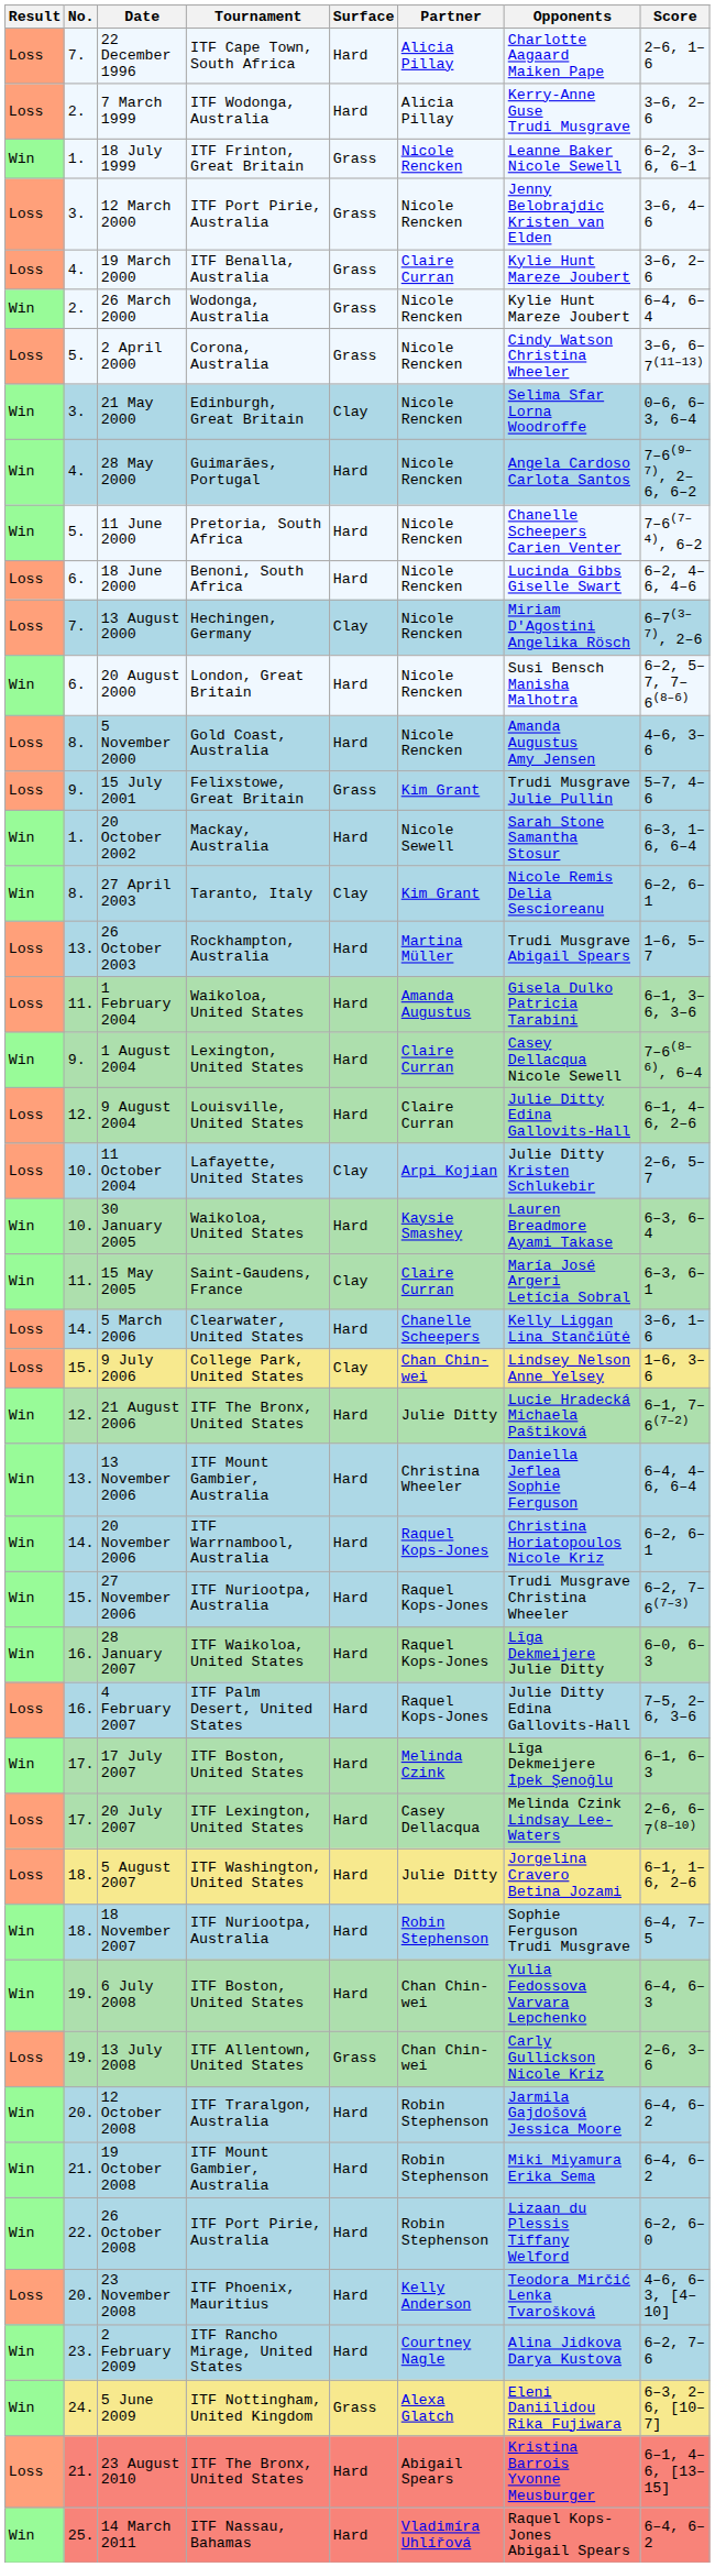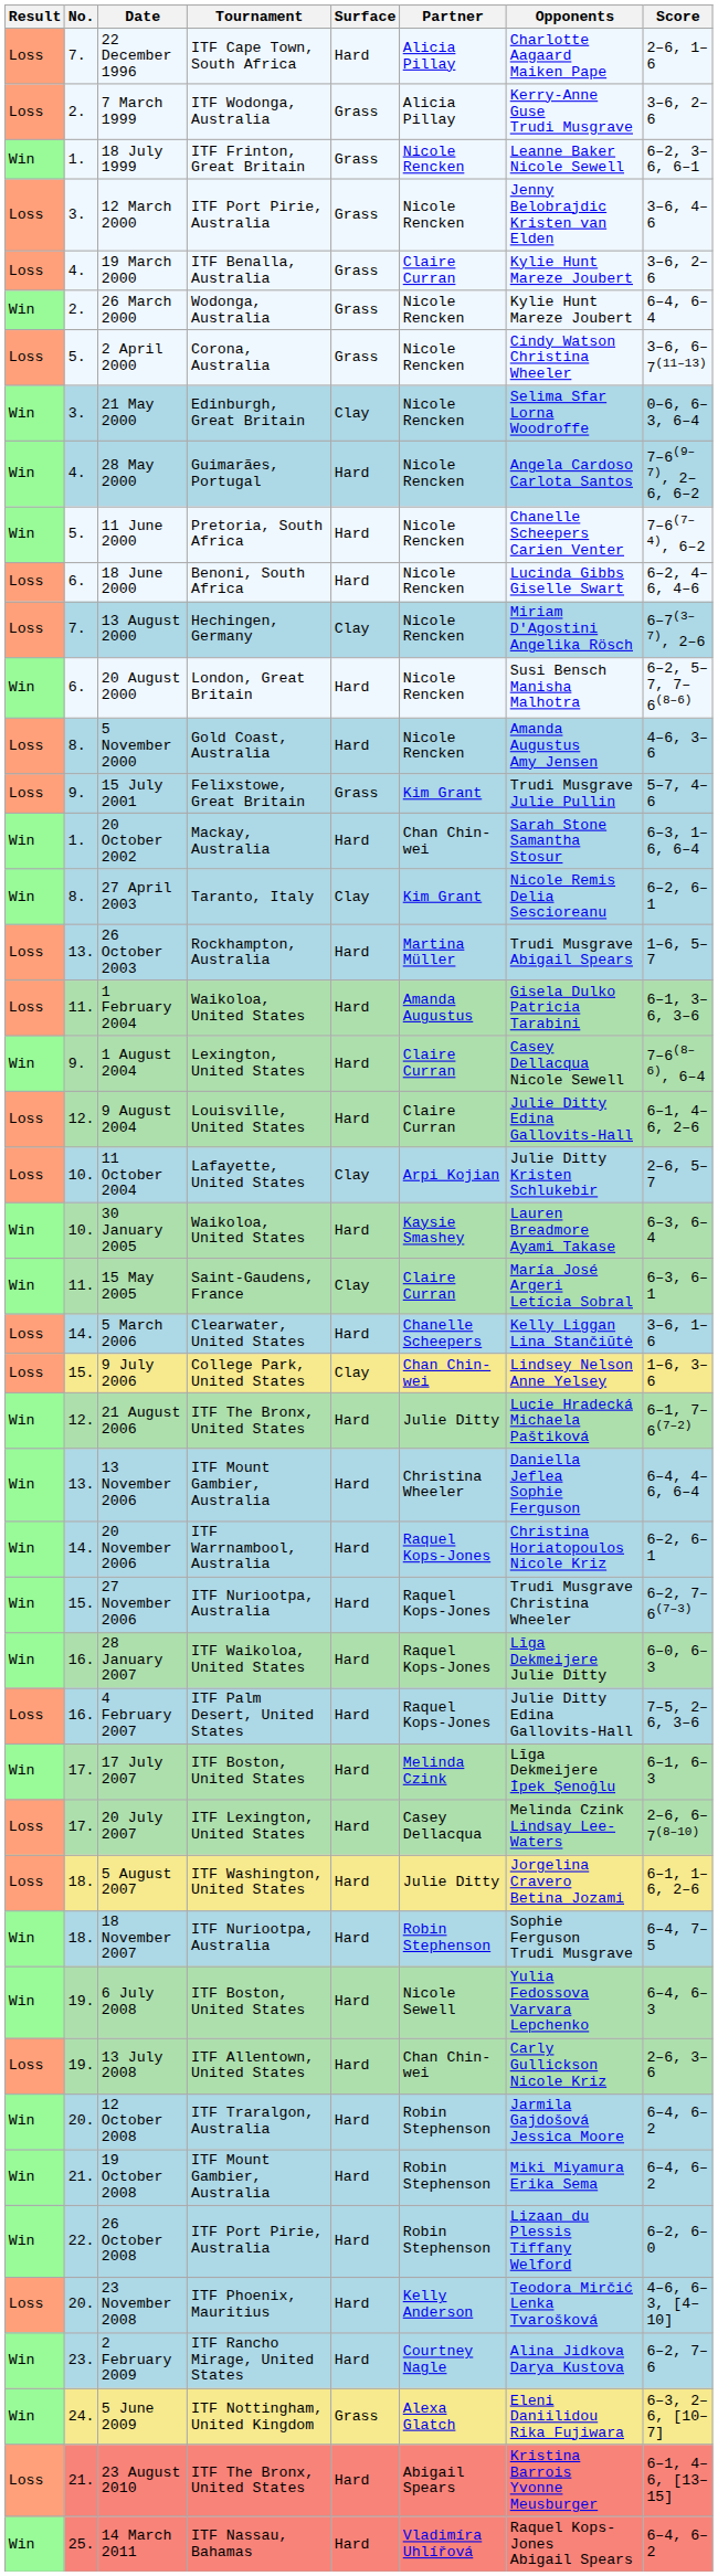7 March 1999 | Surface: Hard -> Grass
20 October 2002 | Partner: Nicole Sewell -> Chan Chin-wei
6 July 2008 | Partner: Chan Chin-wei -> Nicole Sewell
13 July 2008 | Surface: Grass -> Hard
